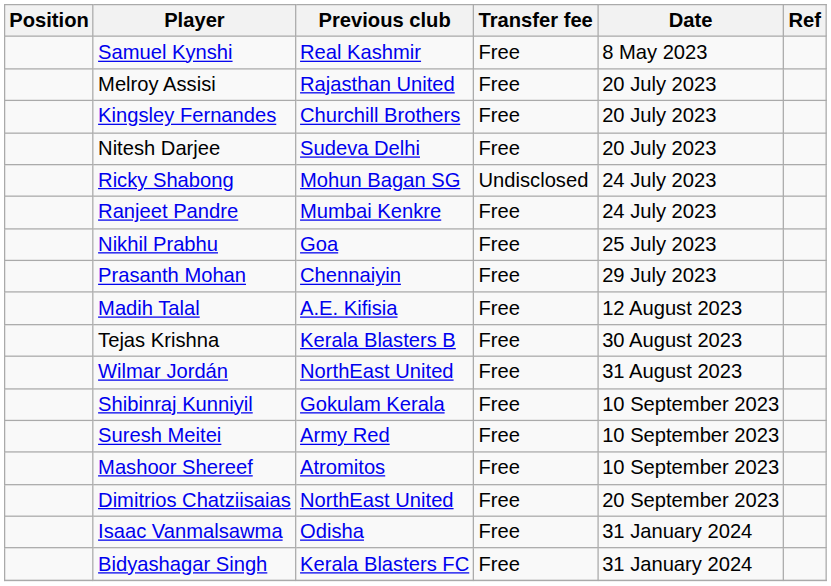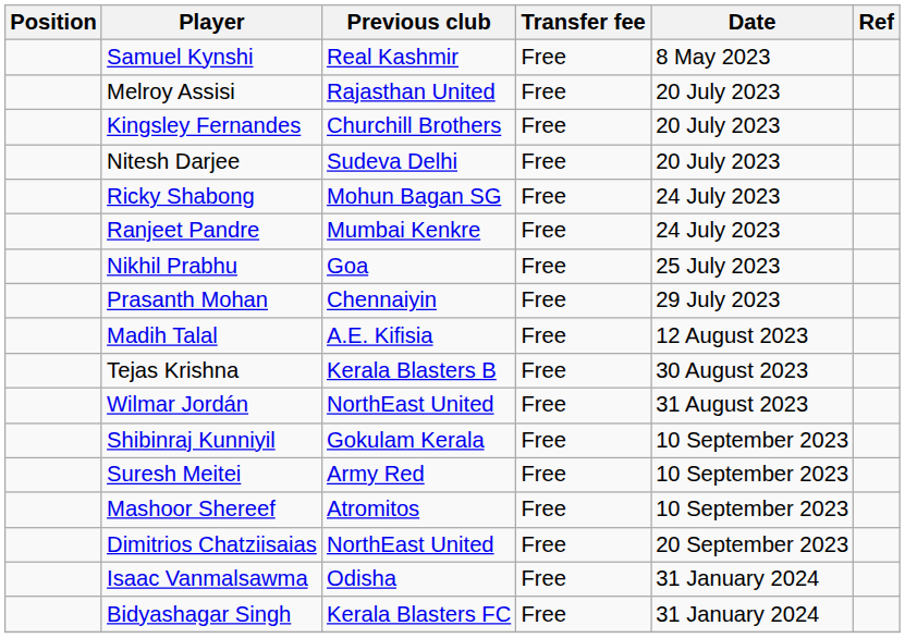Ricky Shabong | Transfer fee: Undisclosed -> Free
